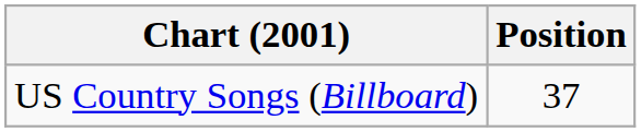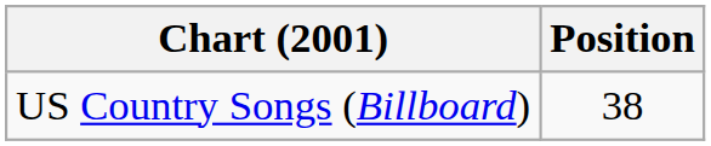US Country Songs (Billboard) | Position: 37 -> 38
